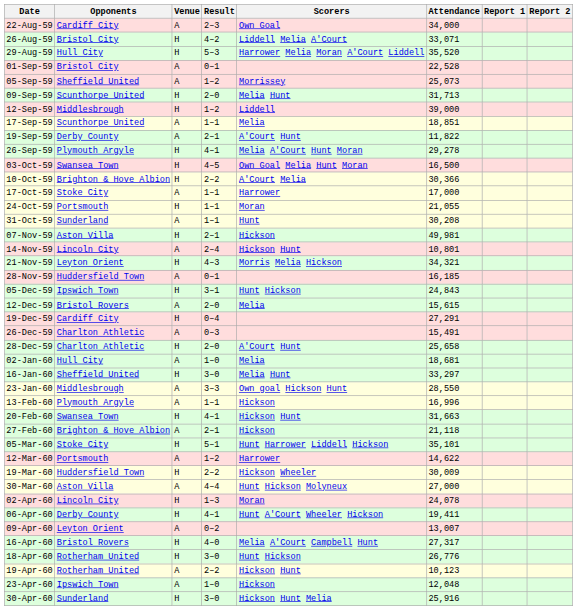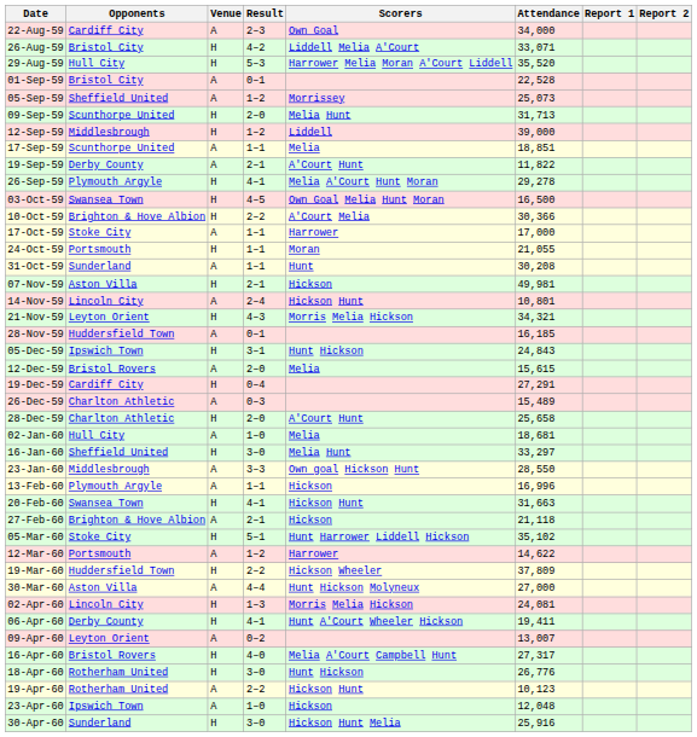26-Dec-59 | Attendance: 15,491 -> 15,489
05-Mar-60 | Attendance: 35,101 -> 35,102
19-Mar-60 | Attendance: 30,009 -> 37,809
02-Apr-60 | Scorers: Moran -> Morris Melia Hickson
02-Apr-60 | Attendance: 24,078 -> 24,081
